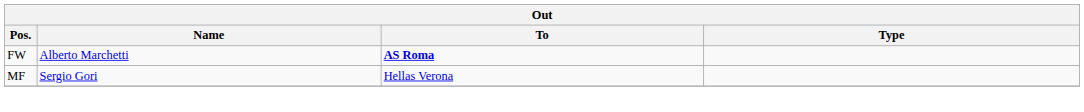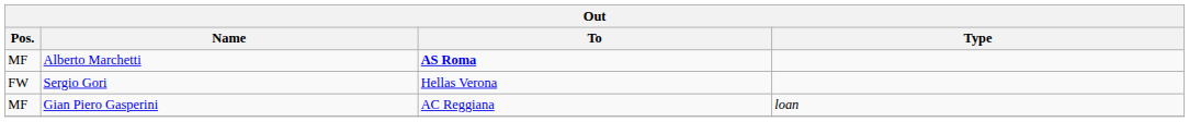Alberto Marchetti | Pos.: FW -> MF
Sergio Gori | Pos.: MF -> FW
+ row: MF | Gian Piero Gasperini | AC Reggiana | loan
